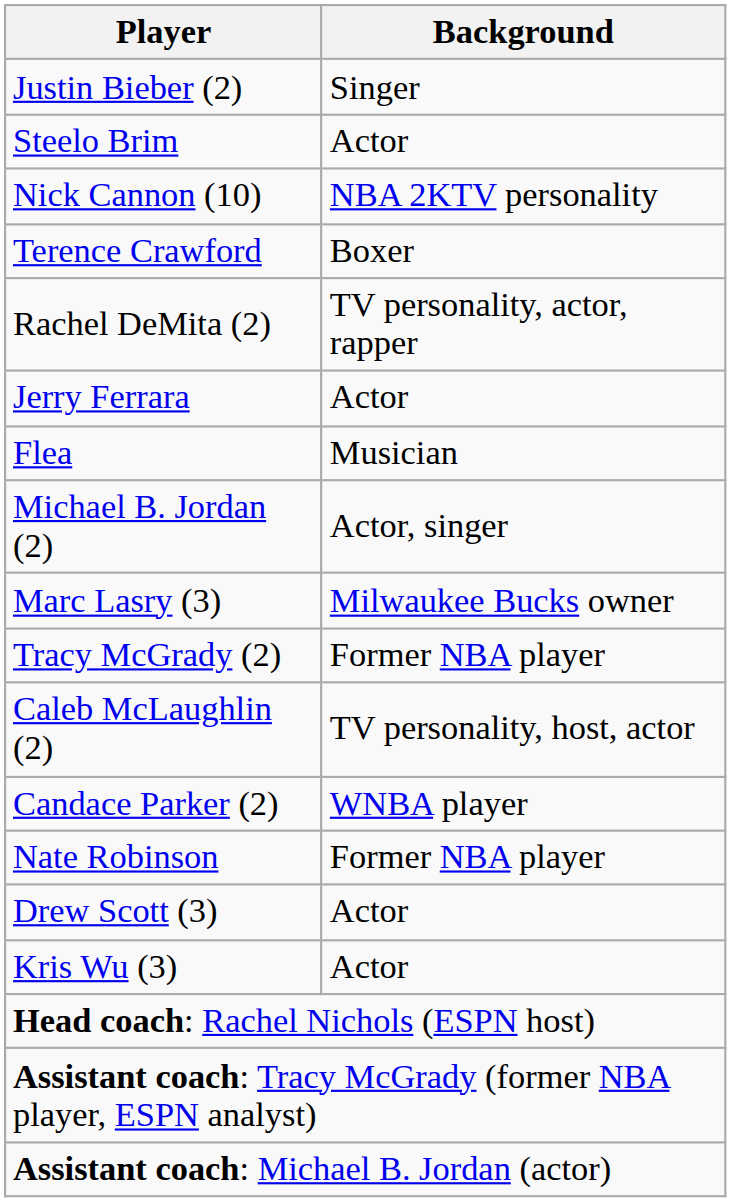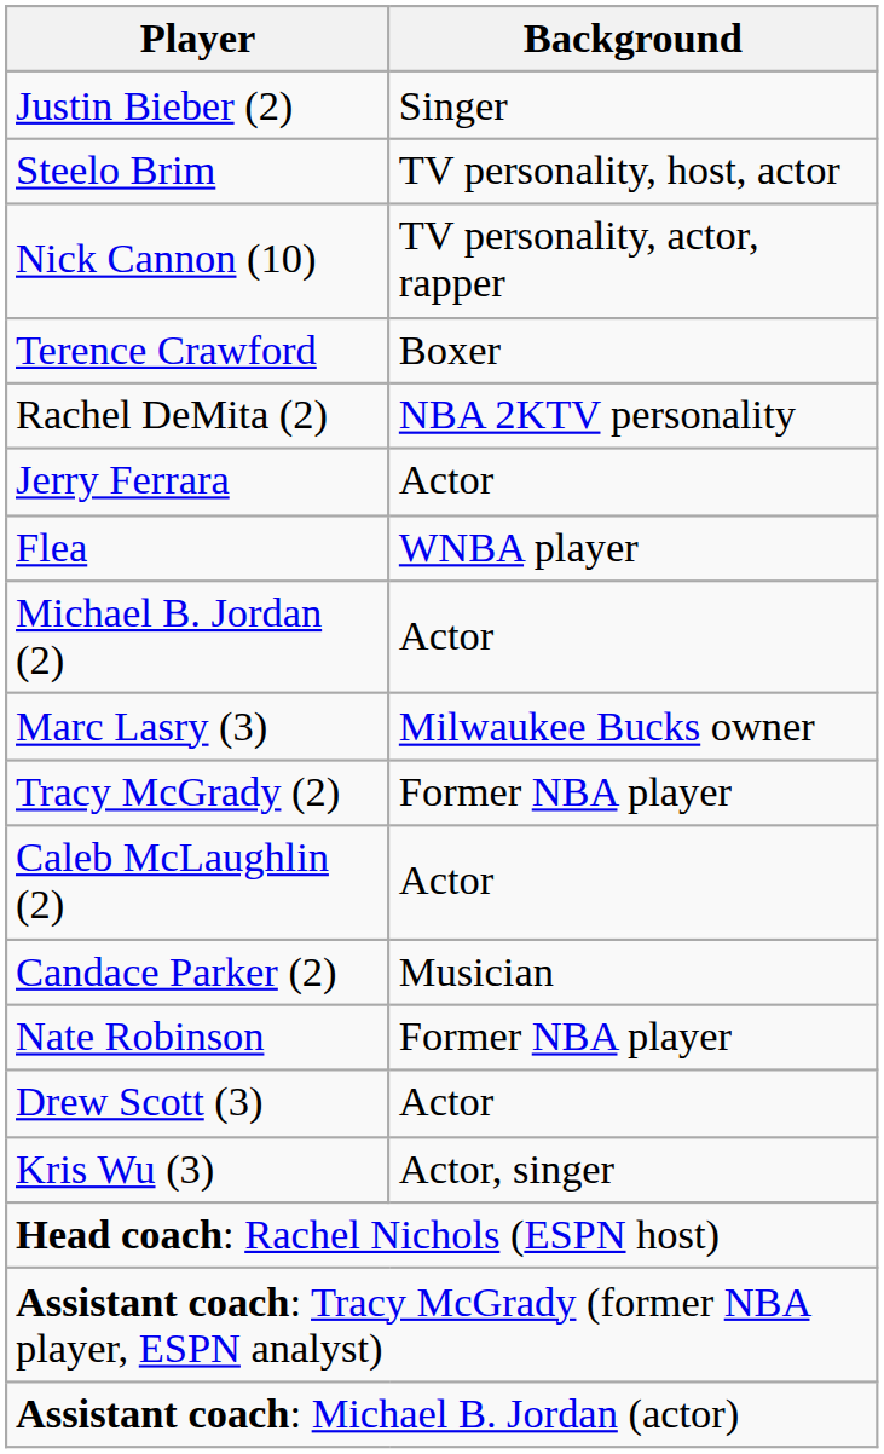Steelo Brim | Background: Actor -> TV personality, host, actor
Nick Cannon (10) | Background: NBA 2KTV personality -> TV personality, actor, rapper
Rachel DeMita (2) | Background: TV personality, actor, rapper -> NBA 2KTV personality
Flea | Background: Musician -> WNBA player
Michael B. Jordan (2) | Background: Actor, singer -> Actor
Caleb McLaughlin (2) | Background: TV personality, host, actor -> Actor
Candace Parker (2) | Background: WNBA player -> Musician
Kris Wu (3) | Background: Actor -> Actor, singer
